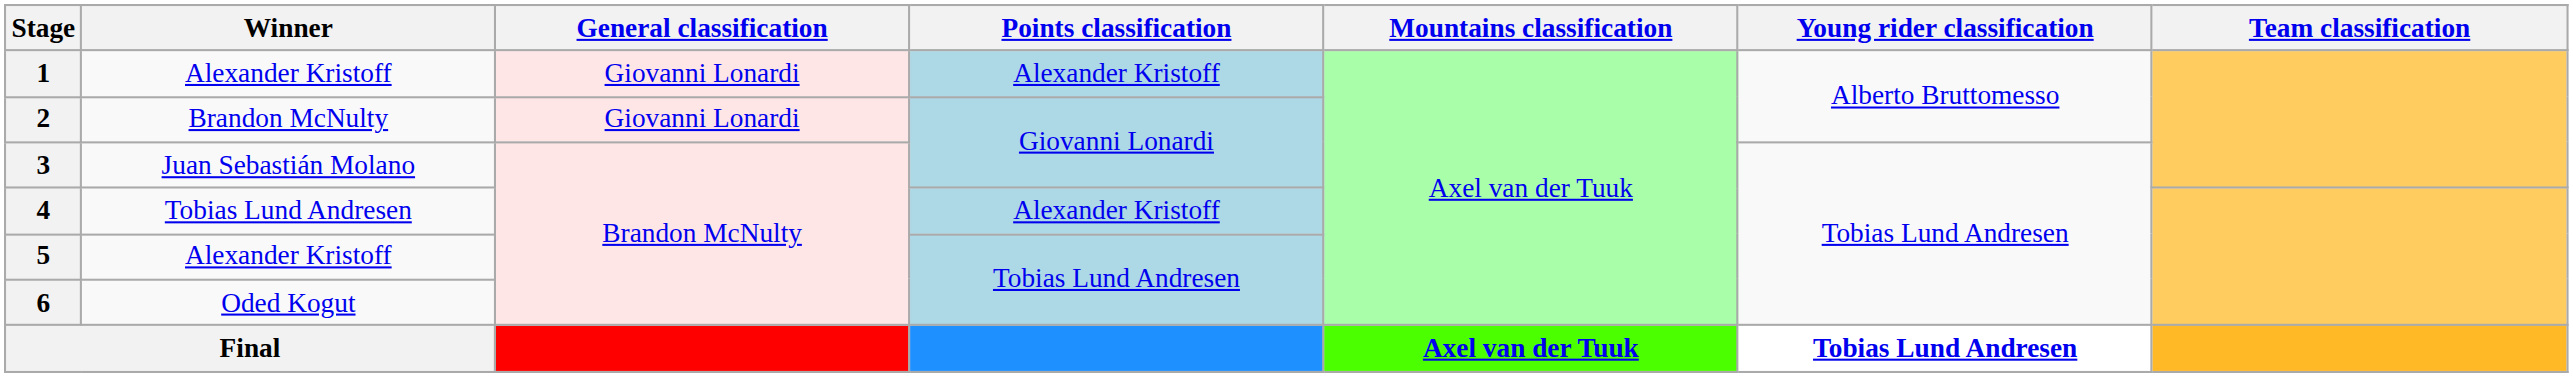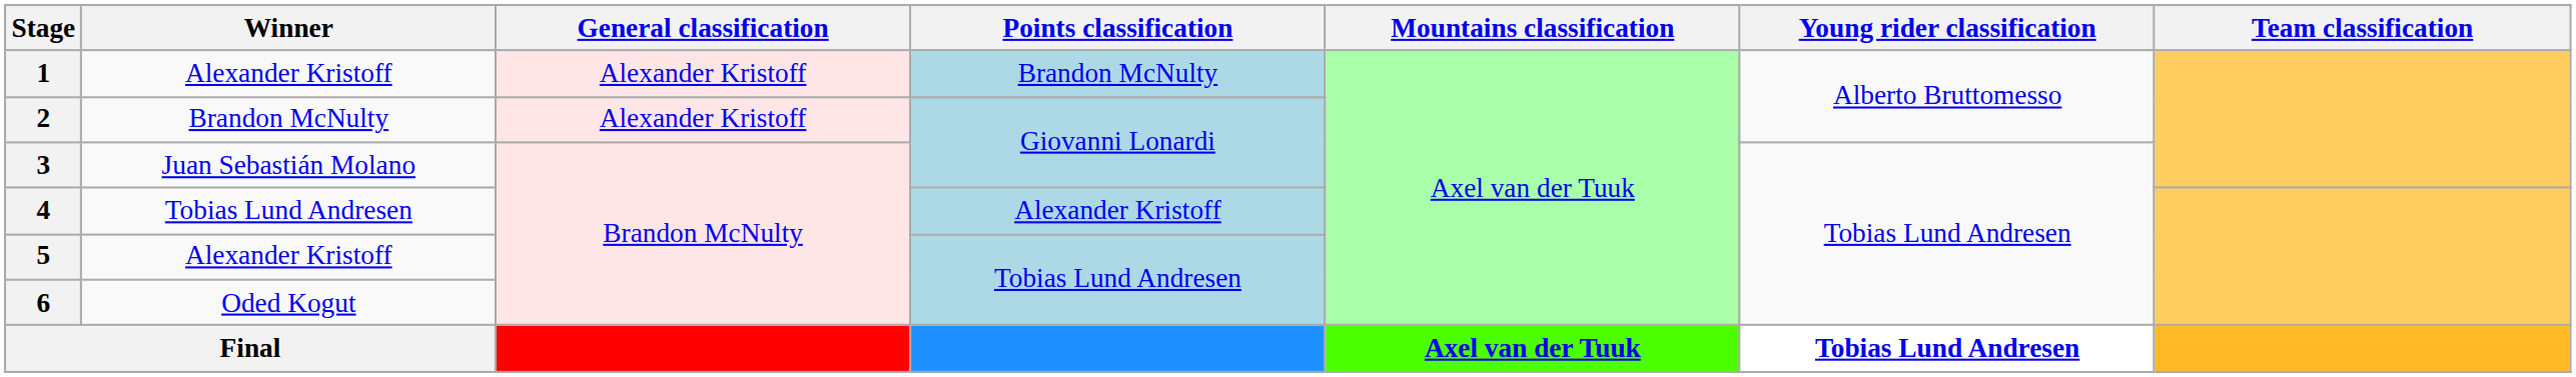1 | General classification: Giovanni Lonardi -> Alexander Kristoff
1 | Points classification: Alexander Kristoff -> Brandon McNulty
2 | General classification: Giovanni Lonardi -> Alexander Kristoff
